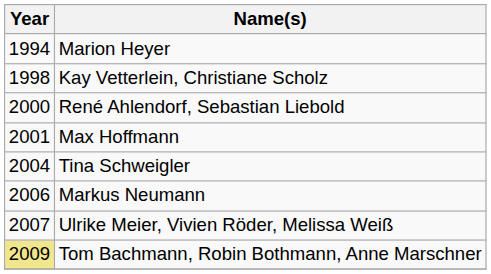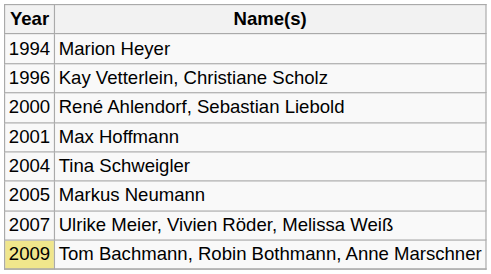Kay Vetterlein, Christiane Scholz | Year: 1998 -> 1996
Markus Neumann | Year: 2006 -> 2005
